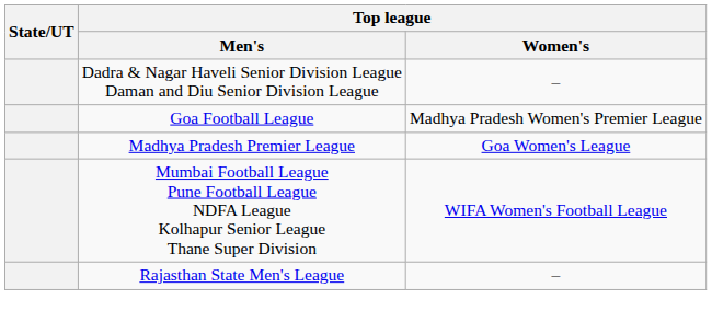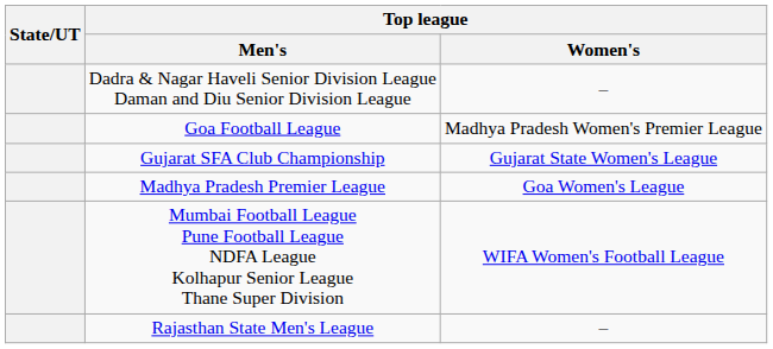+ row: Gujarat SFA Club Championship | Gujarat State Women's League
